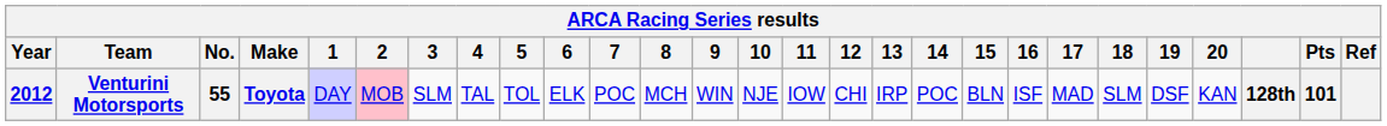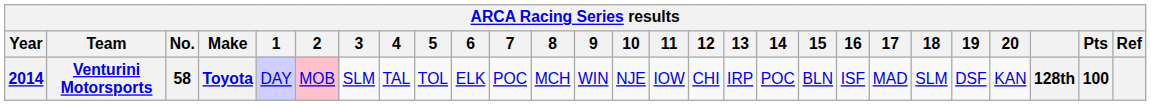Venturini Motorsports | Year: 2012 -> 2014
Venturini Motorsports | No.: 55 -> 58
Venturini Motorsports | Pts: 101 -> 100
